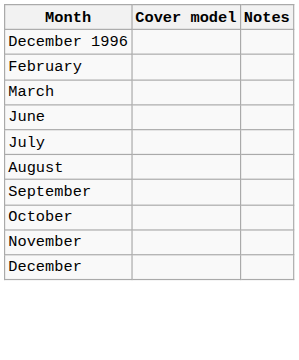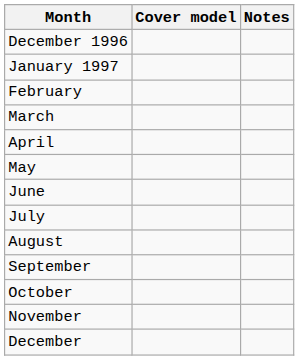+ row: January 1997
+ row: April
+ row: May
